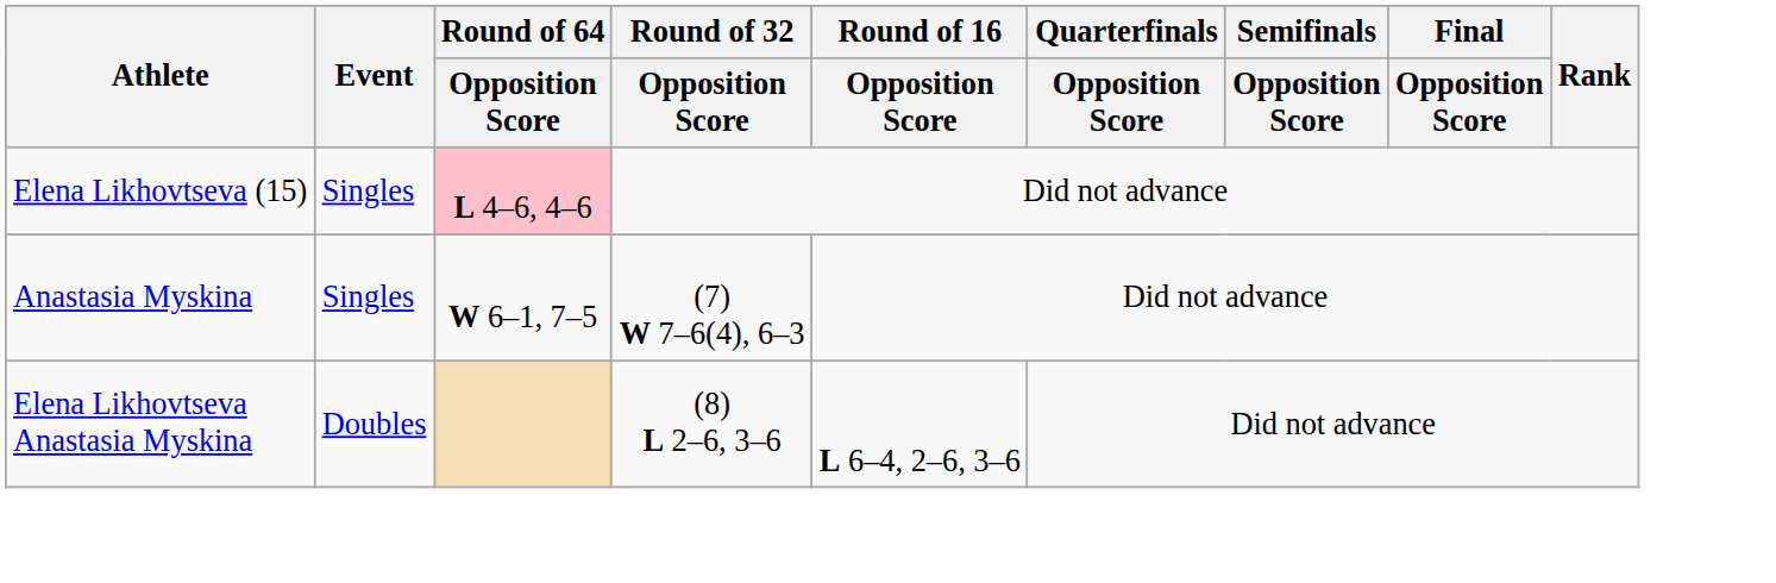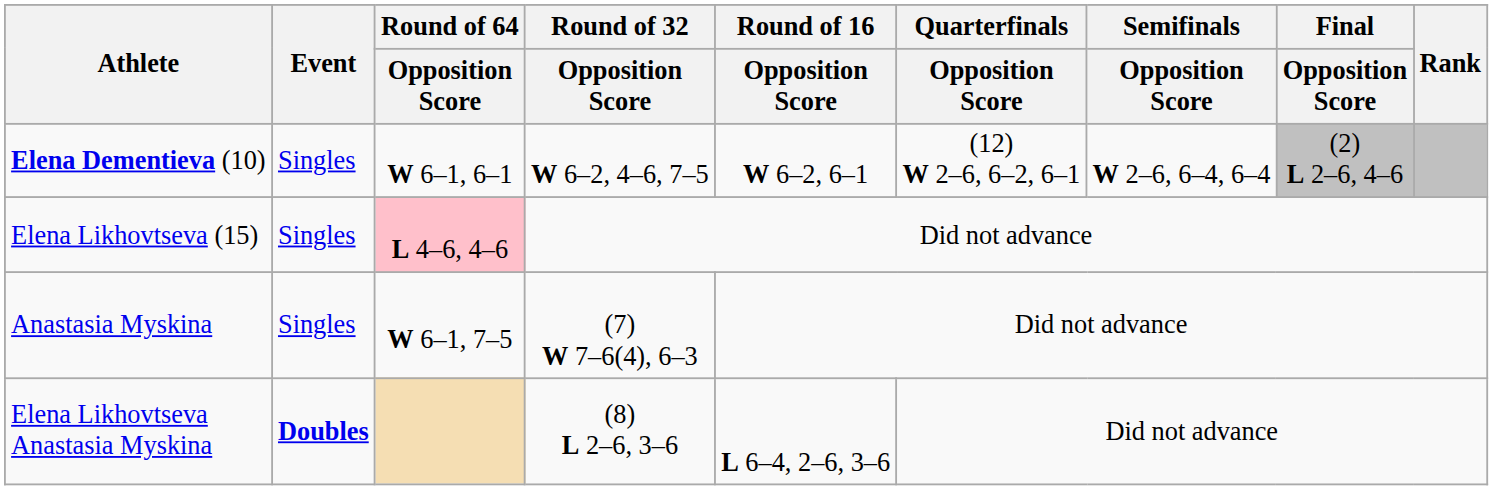+ row: Elena Dementieva (10) | Singles | W 6–1, 6–1 | W 6–2, 4–6, 7–5 | W 6–2, 6–1 | (12) W 2–6, 6–2, 6–1 | W 2–6, 6–4, 6–4 | (2) L 2–6, 4–6
Elena Likhovtseva Anastasia Myskina | Event: normal -> bold
